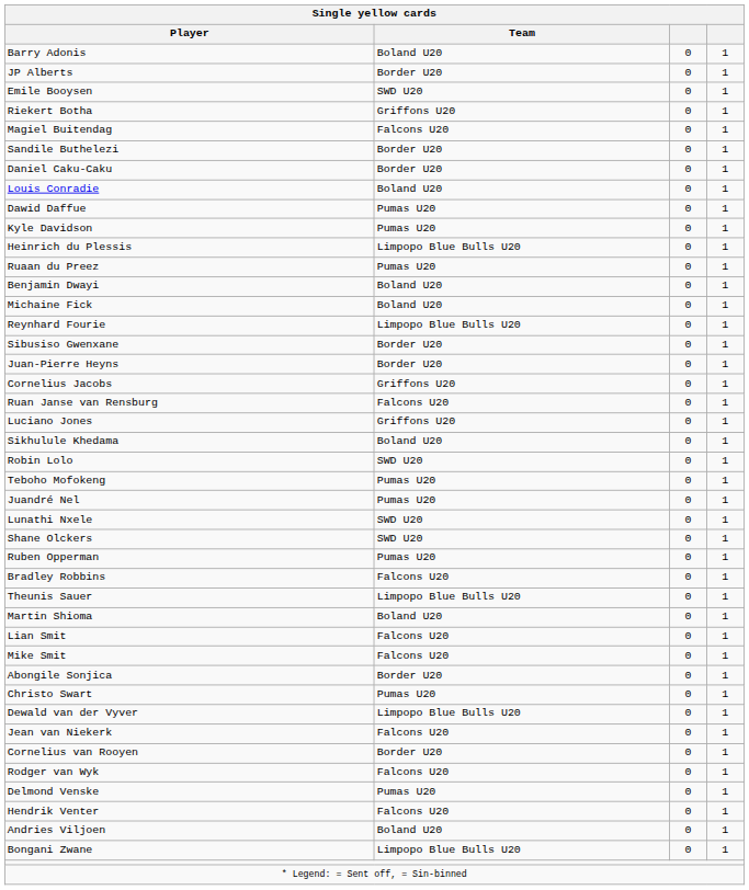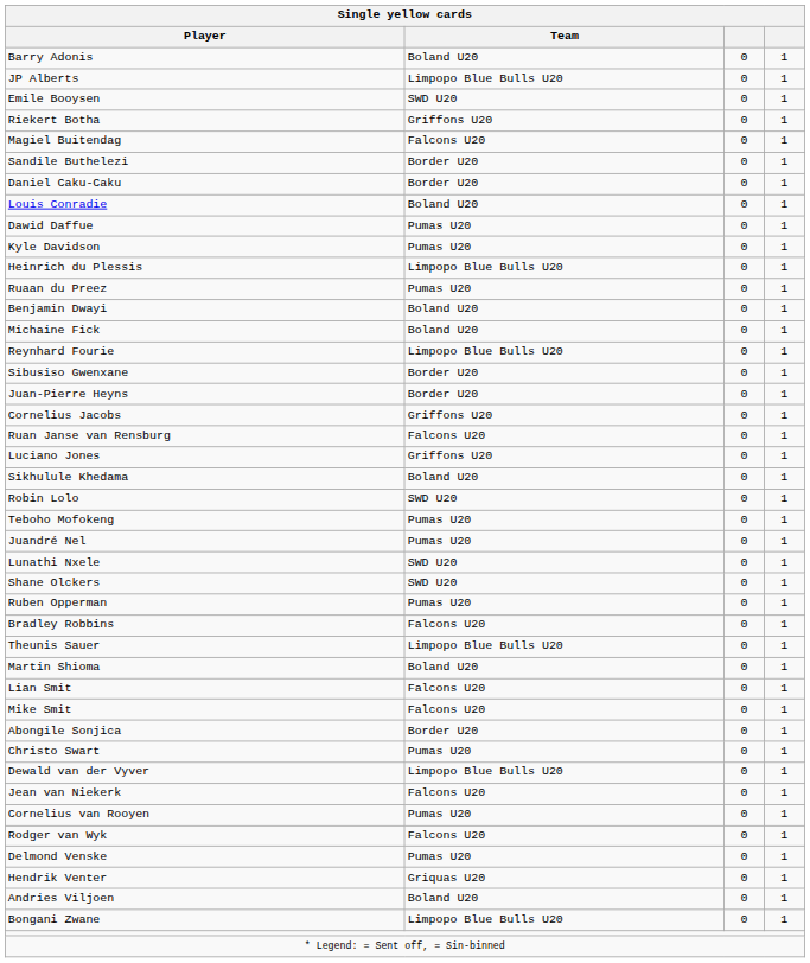JP Alberts | Single yellow cards / Team: Border U20 -> Limpopo Blue Bulls U20
Cornelius van Rooyen | Single yellow cards / Team: Border U20 -> Pumas U20
Hendrik Venter | Single yellow cards / Team: Falcons U20 -> Griquas U20
